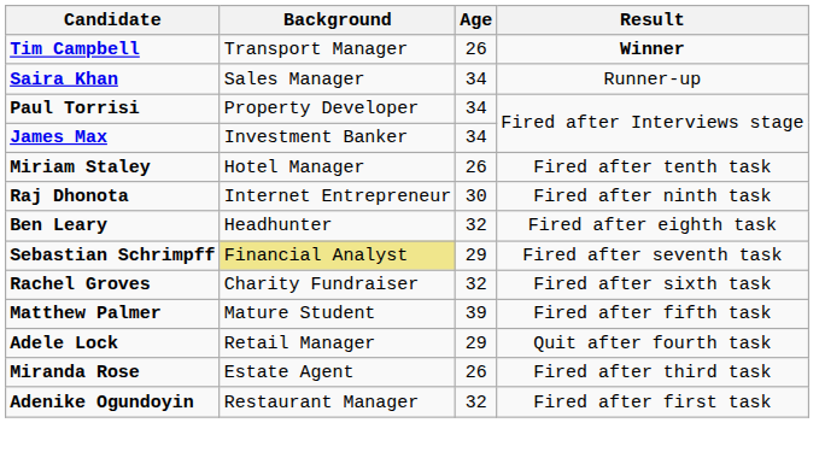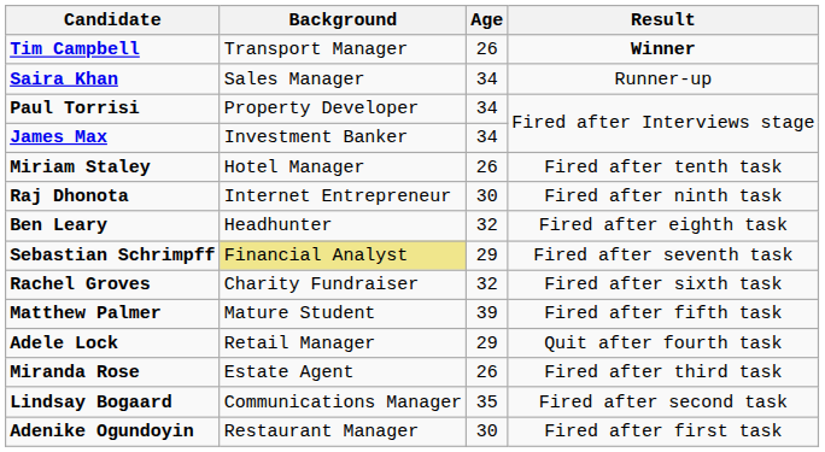+ row: Lindsay Bogaard | Communications Manager | 35 | Fired after second task
Adenike Ogundoyin | Age: 32 -> 30
